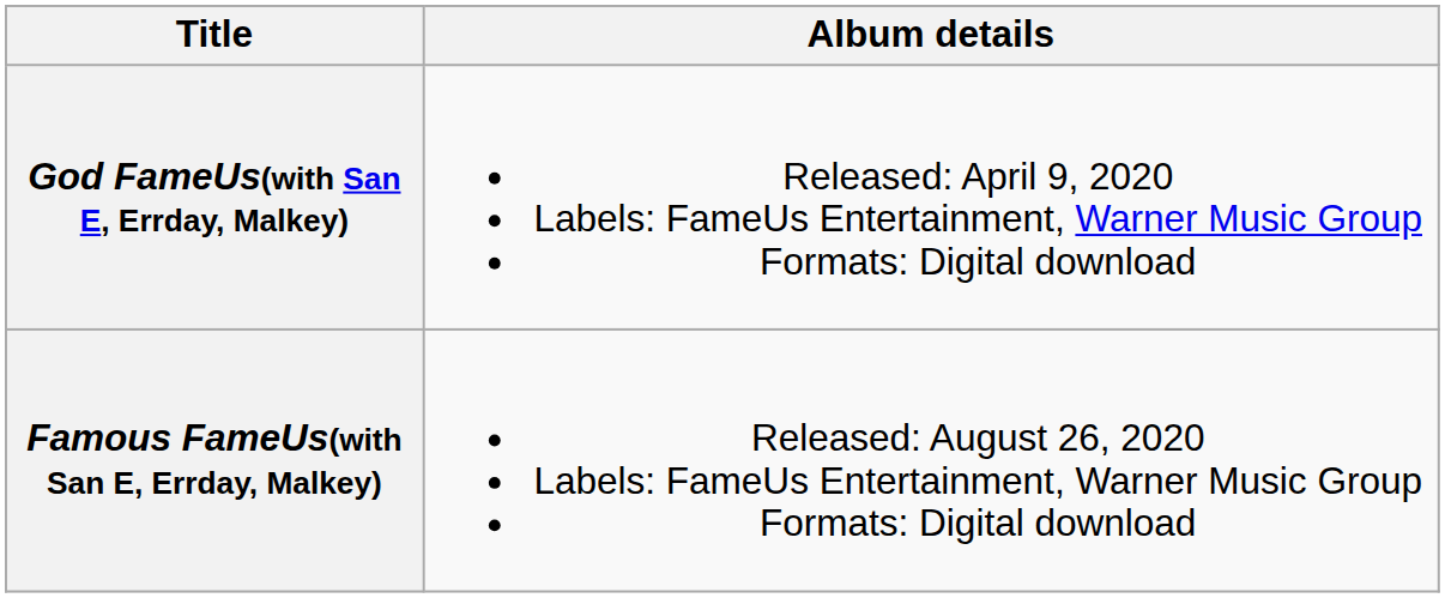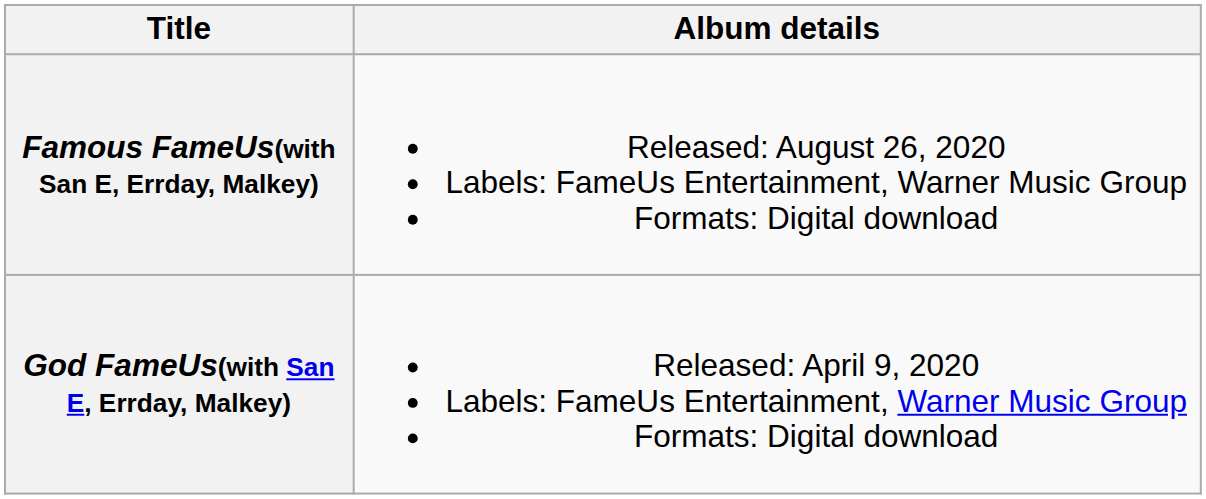rows swapped: God FameUs(with San E, Errday, Malkey) <-> Famous FameUs(with San E, Errday, Malkey)
